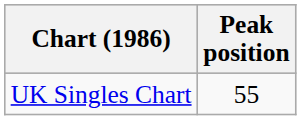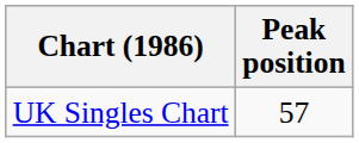UK Singles Chart | Peak position: 55 -> 57
